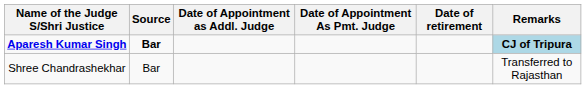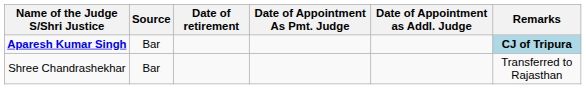columns swapped: Date of Appointment as Addl. Judge <-> Date of retirement
Aparesh Kumar Singh | Source: bold -> normal
